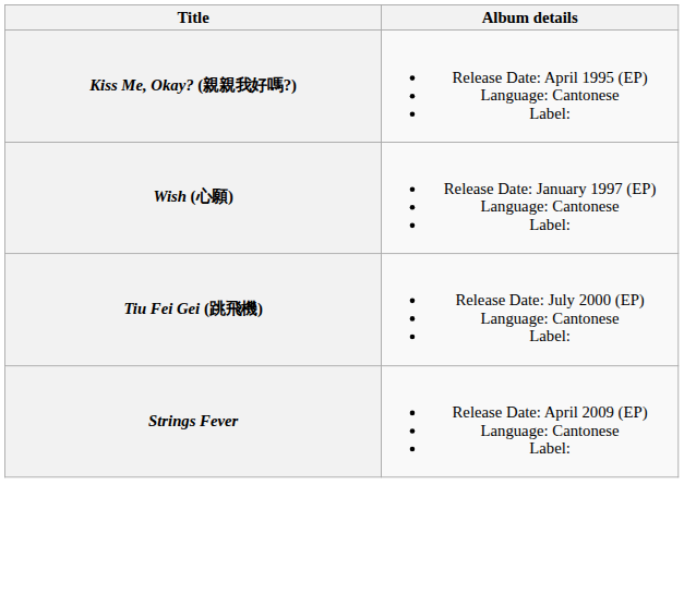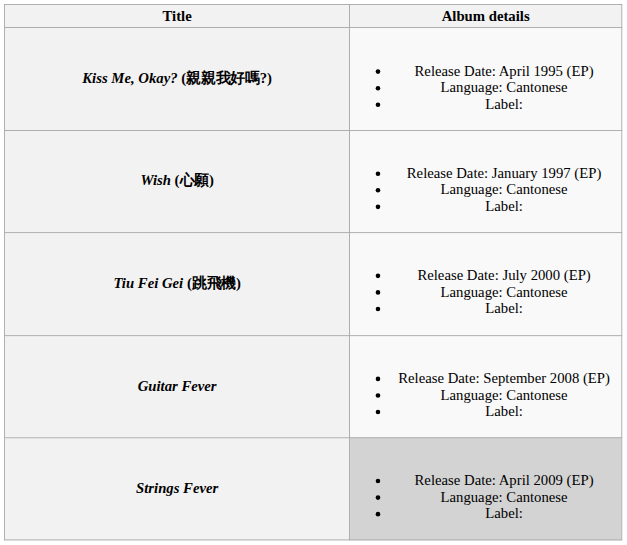+ row: Guitar Fever | Release Date: September 2008 (EP) Language: Cantonese Label:
Strings Fever | Album details: no background -> lightgrey background
